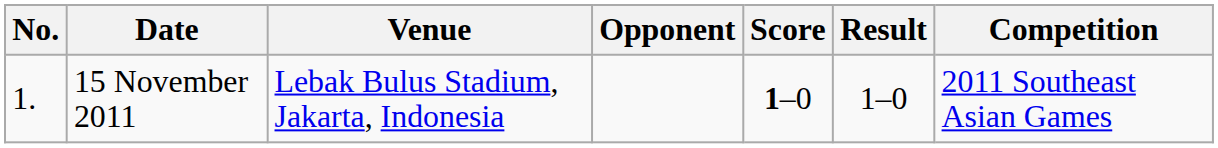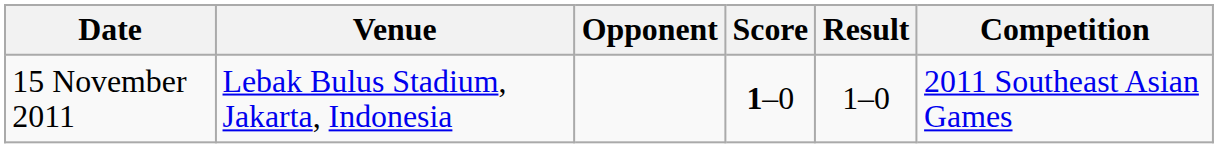- column: No. | 1.
